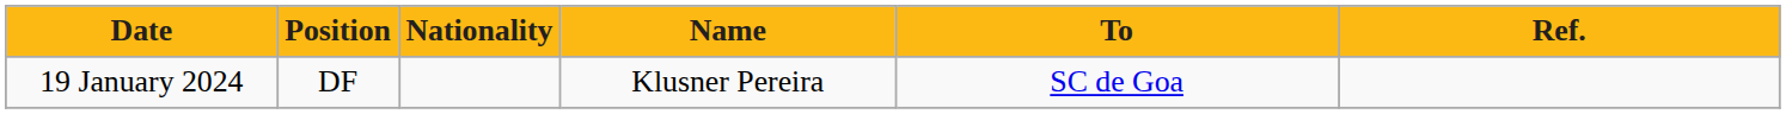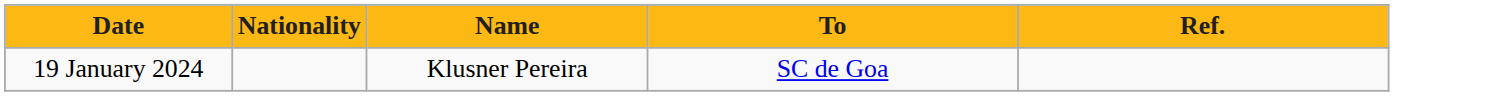- column: Position | DF
